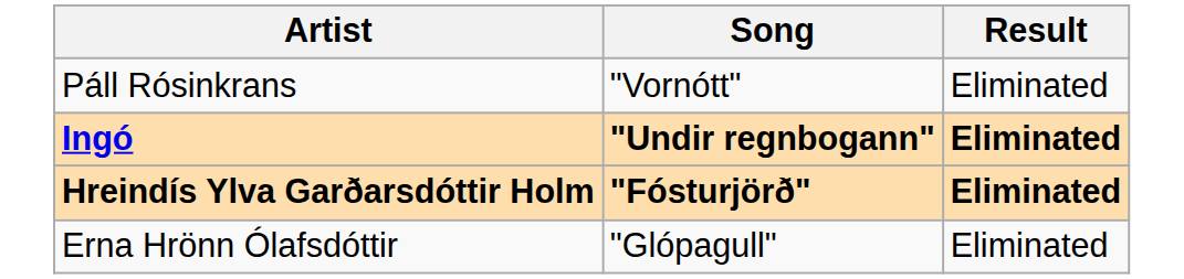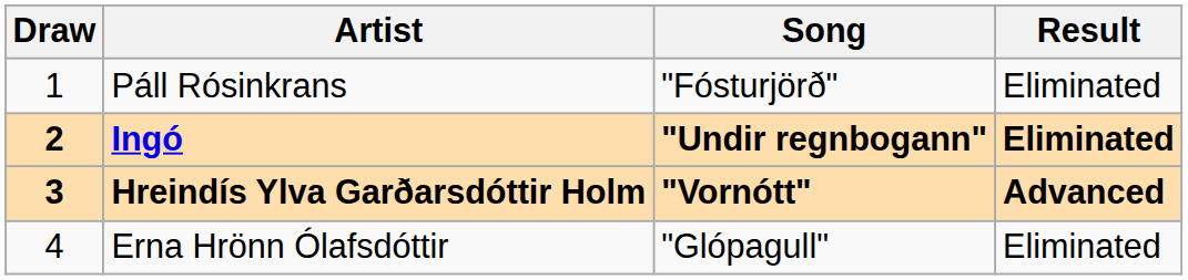+ column: Draw | 1 | 2 | 3 | 4
Páll Rósinkrans | Song: "Vornótt" -> "Fósturjörð"
Hreindís Ylva Garðarsdóttir Holm | Song: "Fósturjörð" -> "Vornótt"
Hreindís Ylva Garðarsdóttir Holm | Result: Eliminated -> Advanced
